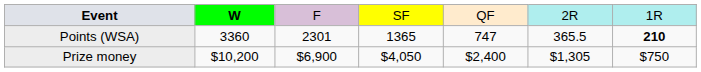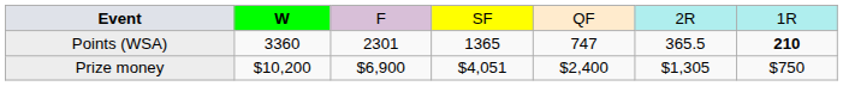Prize money | column 4: $4,050 -> $4,051
